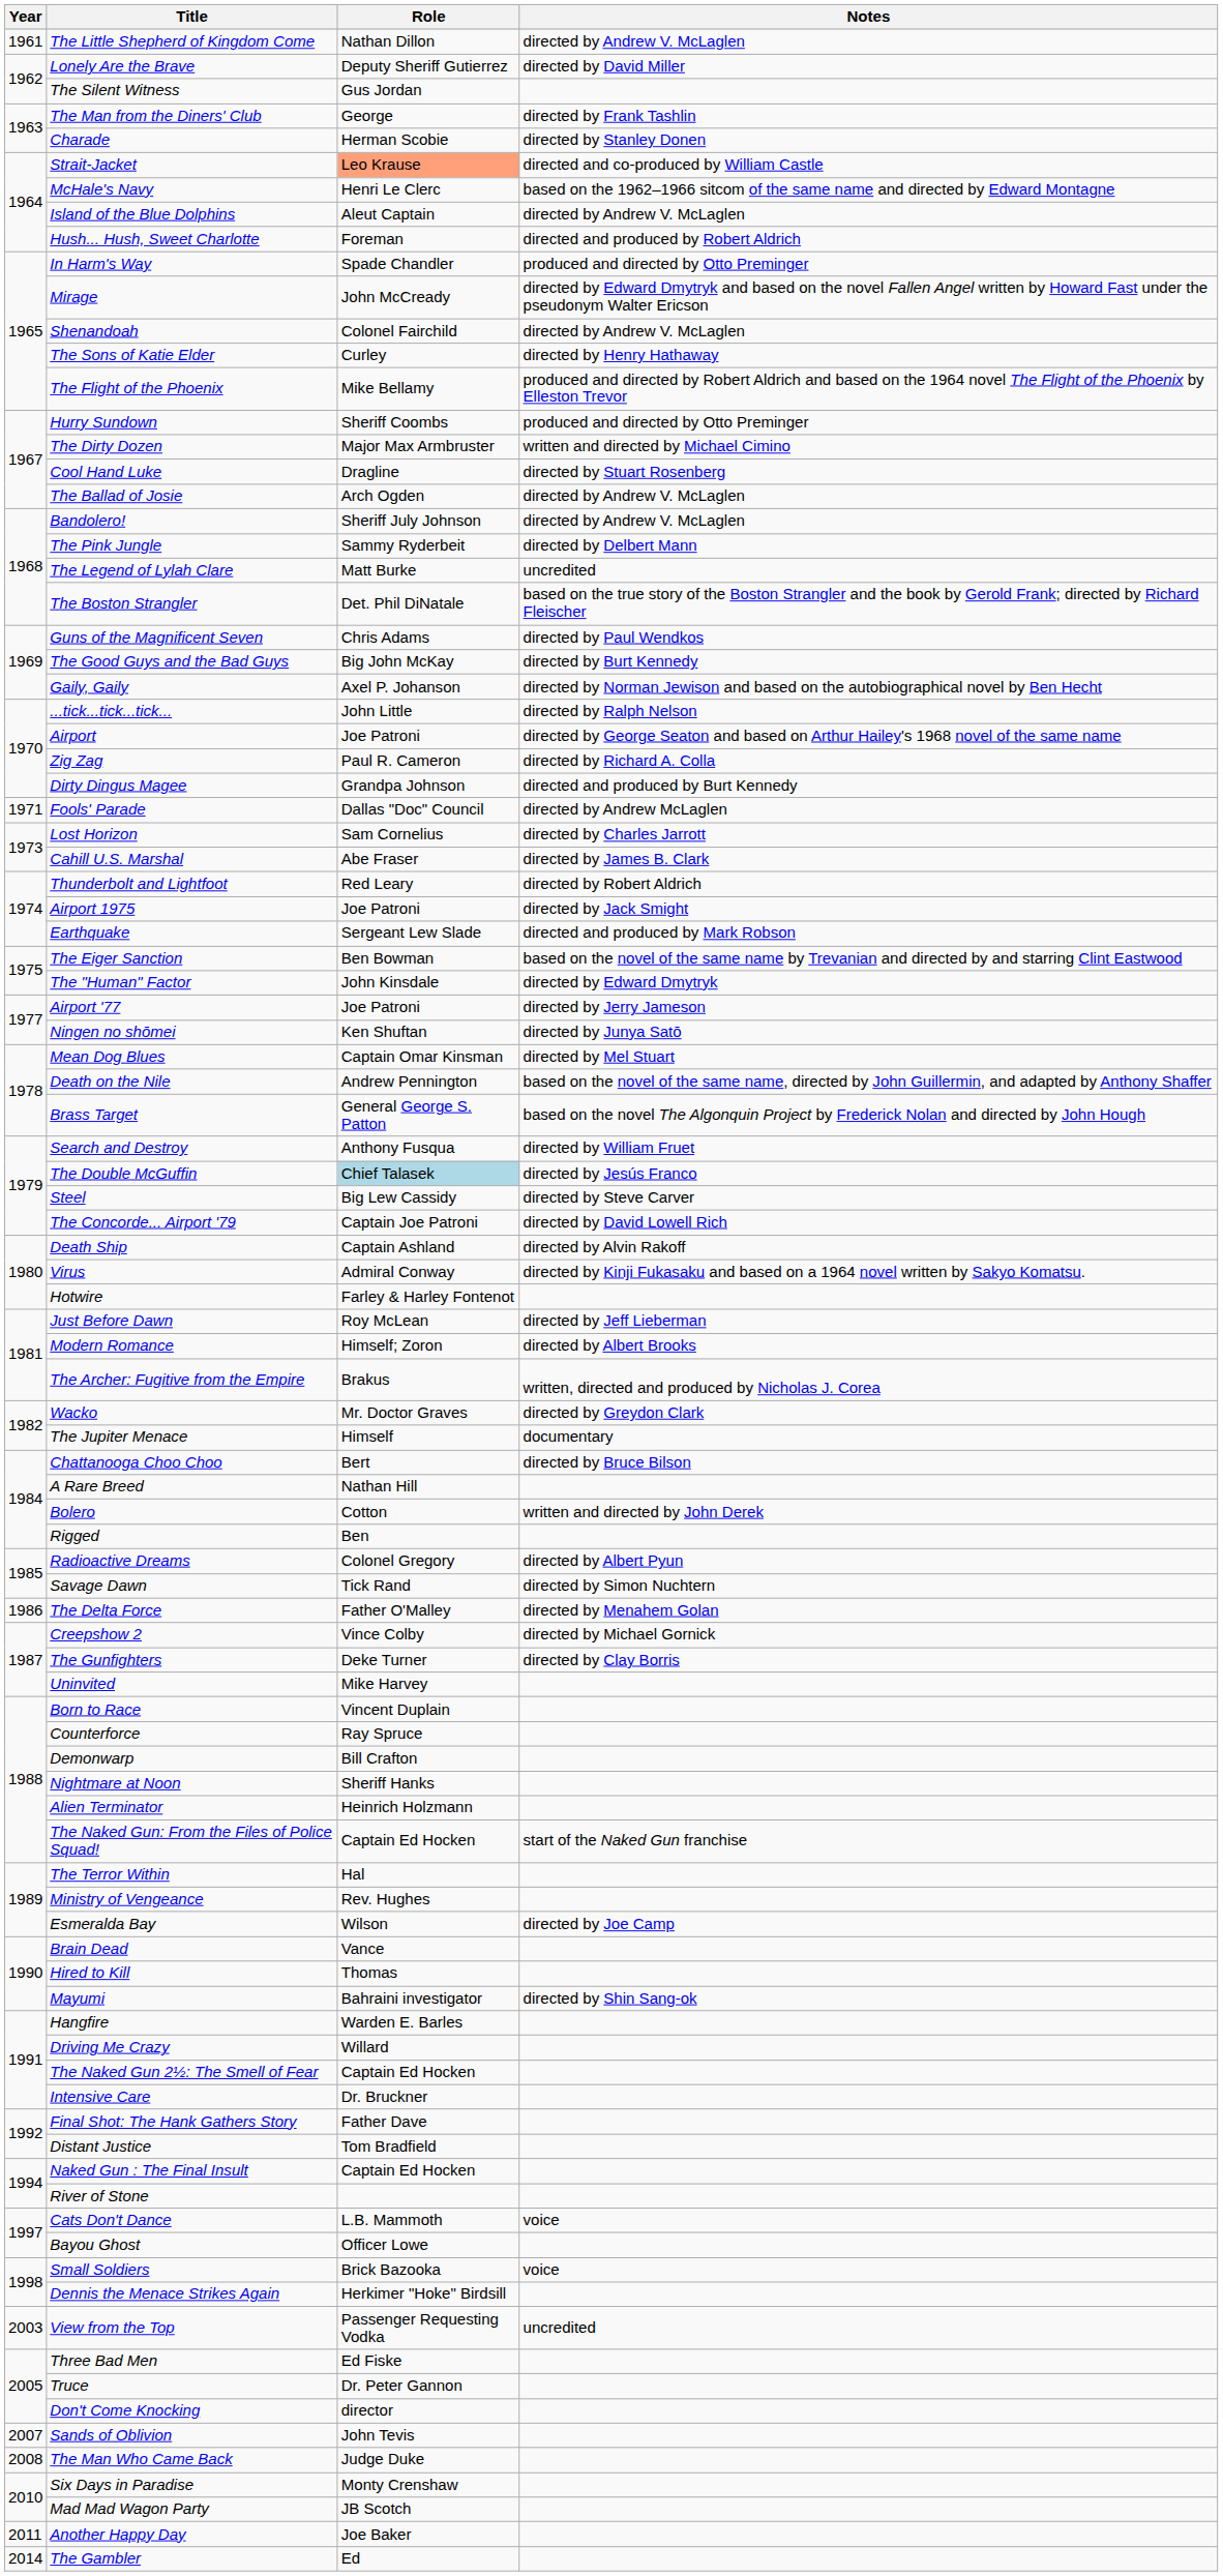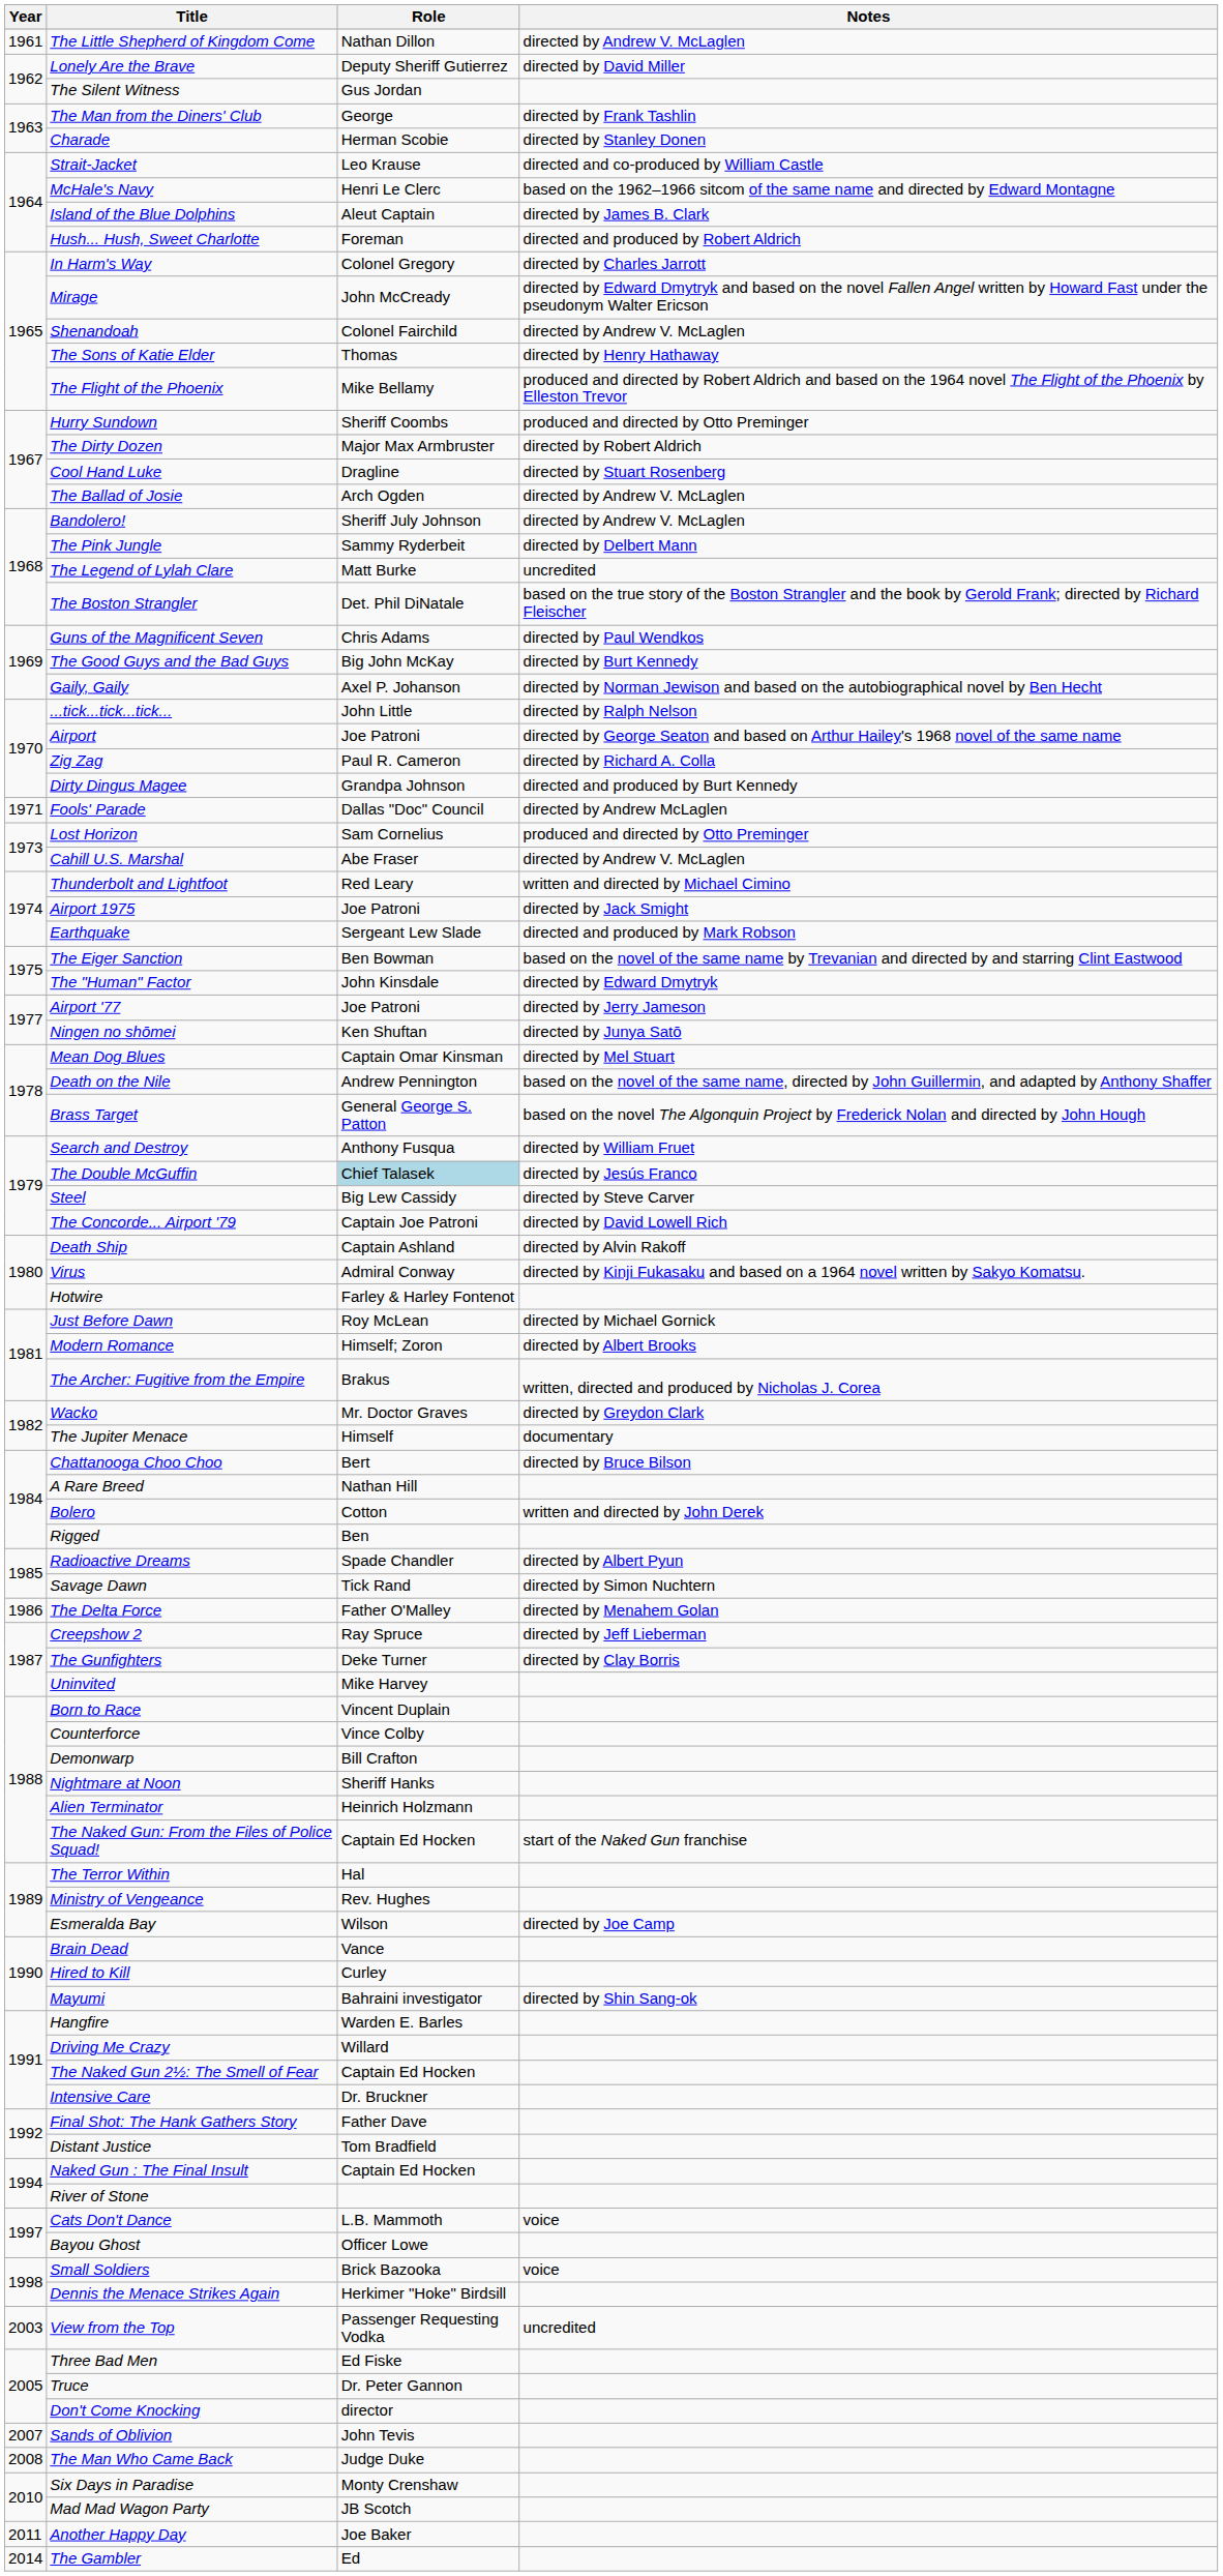Strait-Jacket | Role: lightsalmon background -> no background
Island of the Blue Dolphins | Notes: directed by Andrew V. McLaglen -> directed by James B. Clark
In Harm's Way | Role: Spade Chandler -> Colonel Gregory
In Harm's Way | Notes: produced and directed by Otto Preminger -> directed by Charles Jarrott
The Sons of Katie Elder | Role: Curley -> Thomas
The Dirty Dozen | Notes: written and directed by Michael Cimino -> directed by Robert Aldrich
Lost Horizon | Notes: directed by Charles Jarrott -> produced and directed by Otto Preminger
Cahill U.S. Marshal | Notes: directed by James B. Clark -> directed by Andrew V. McLaglen
Thunderbolt and Lightfoot | Notes: directed by Robert Aldrich -> written and directed by Michael Cimino
Just Before Dawn | Notes: directed by Jeff Lieberman -> directed by Michael Gornick
Radioactive Dreams | Role: Colonel Gregory -> Spade Chandler
Creepshow 2 | Role: Vince Colby -> Ray Spruce
Creepshow 2 | Notes: directed by Michael Gornick -> directed by Jeff Lieberman
Counterforce | Role: Ray Spruce -> Vince Colby
Hired to Kill | Role: Thomas -> Curley
